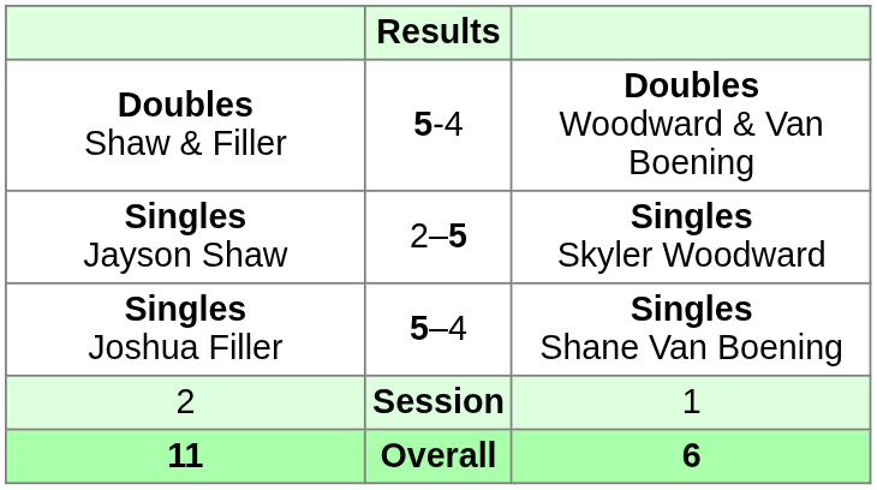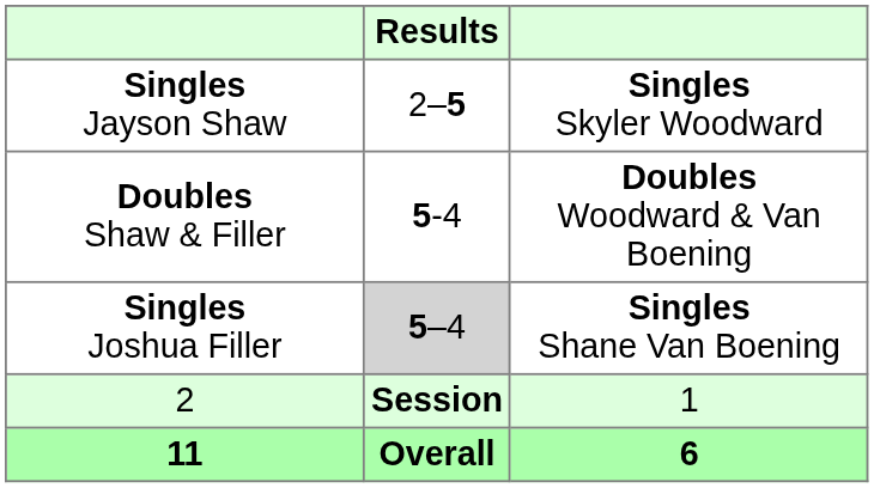rows swapped: Doubles Shaw & Filler <-> Singles Jayson Shaw
Singles Joshua Filler | Results: no background -> lightgrey background
